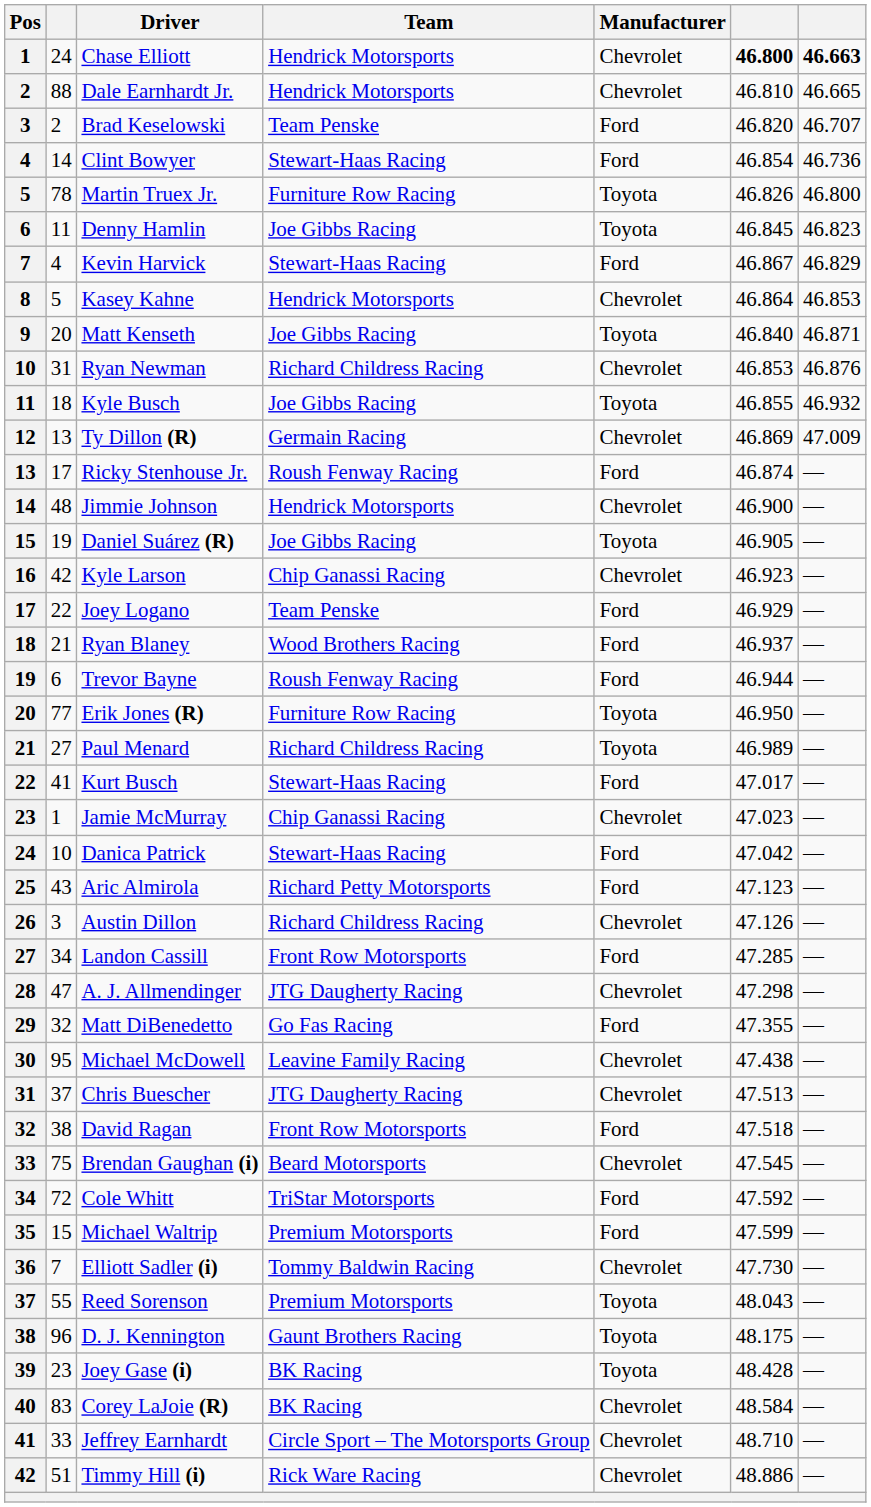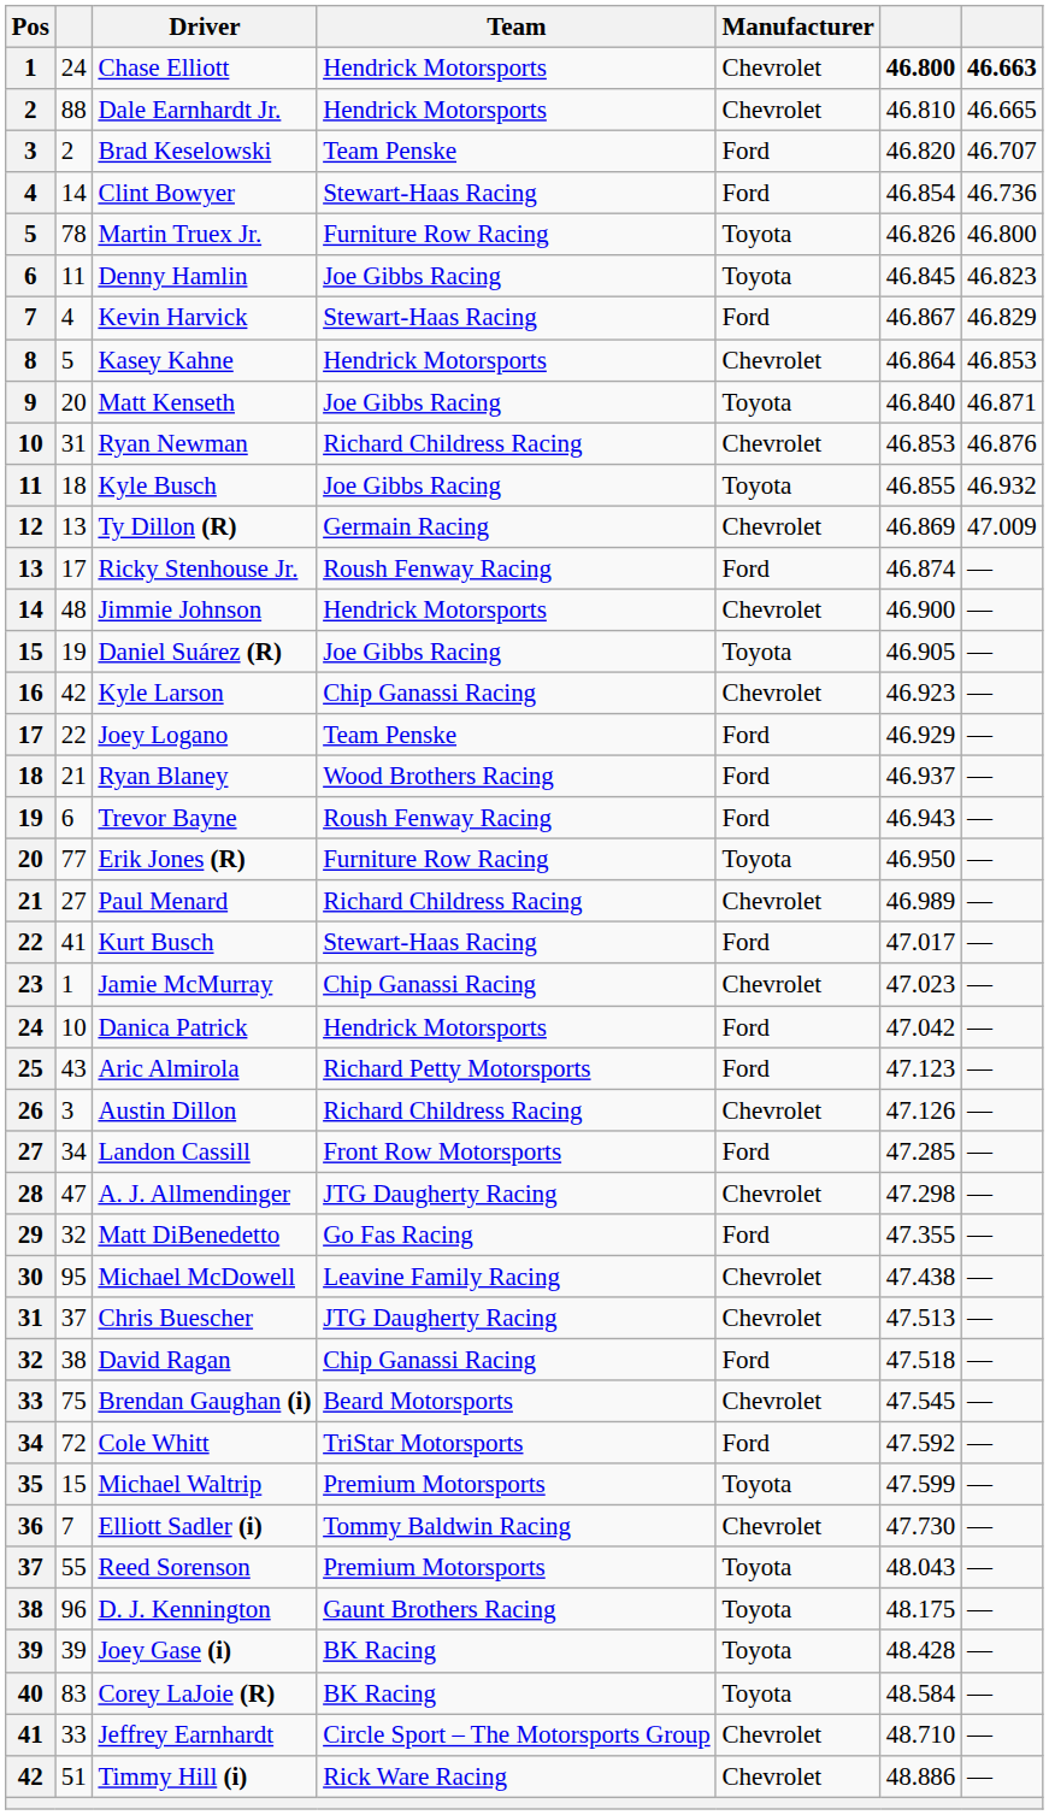Trevor Bayne | column 6: 46.944 -> 46.943
Paul Menard | Manufacturer: Toyota -> Chevrolet
Danica Patrick | Team: Stewart-Haas Racing -> Hendrick Motorsports
David Ragan | Team: Front Row Motorsports -> Chip Ganassi Racing
Michael Waltrip | Manufacturer: Ford -> Toyota
Joey Gase (i) | column 2: 23 -> 39
Corey LaJoie (R) | Manufacturer: Chevrolet -> Toyota
